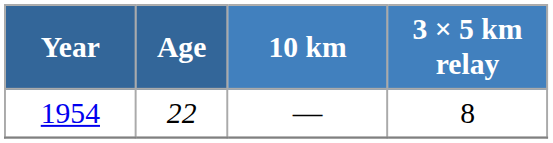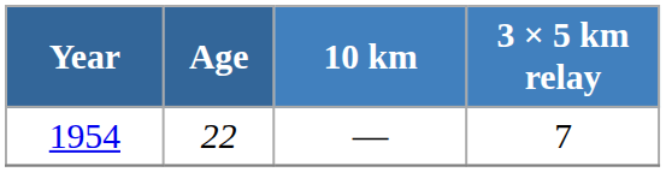1954 | 3 × 5 km relay: 8 -> 7
